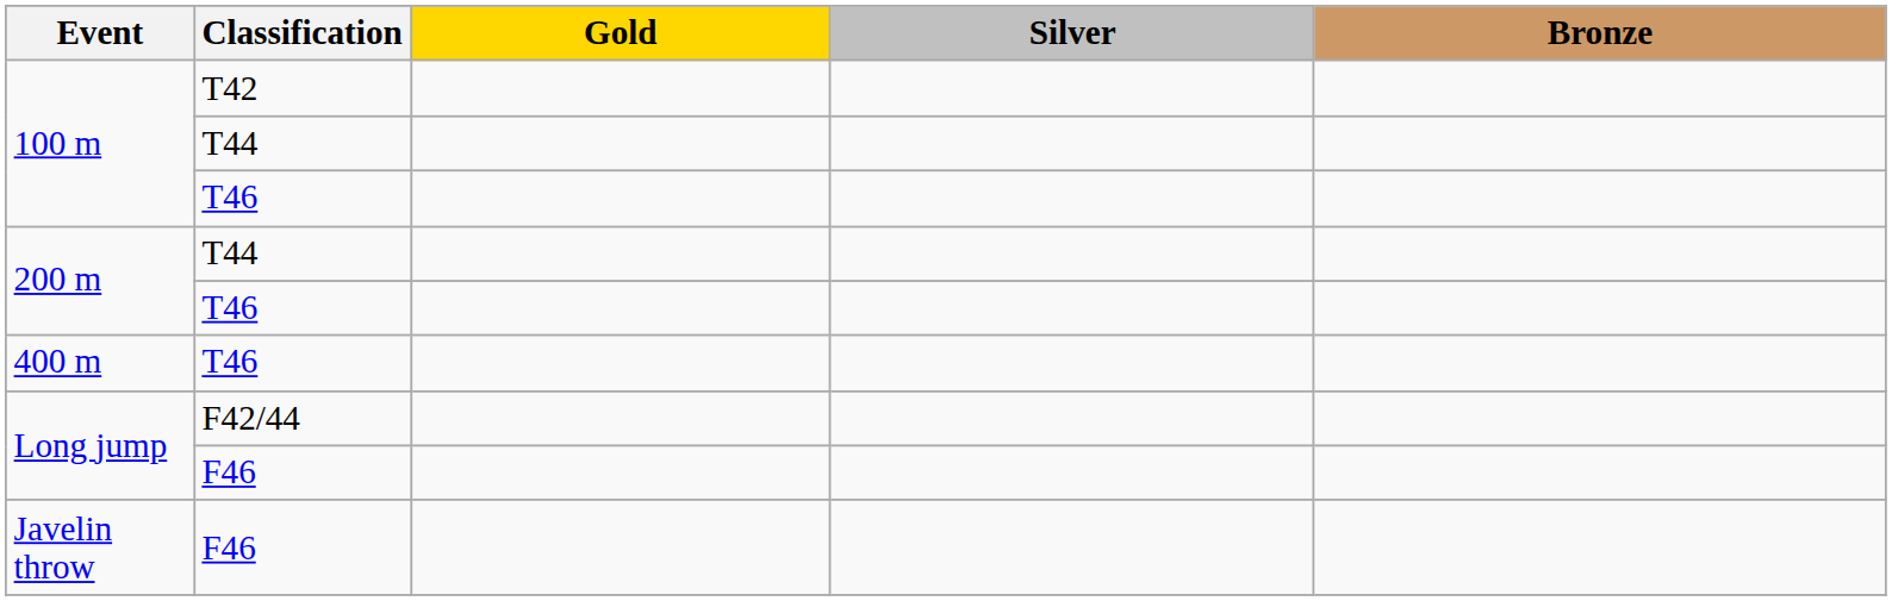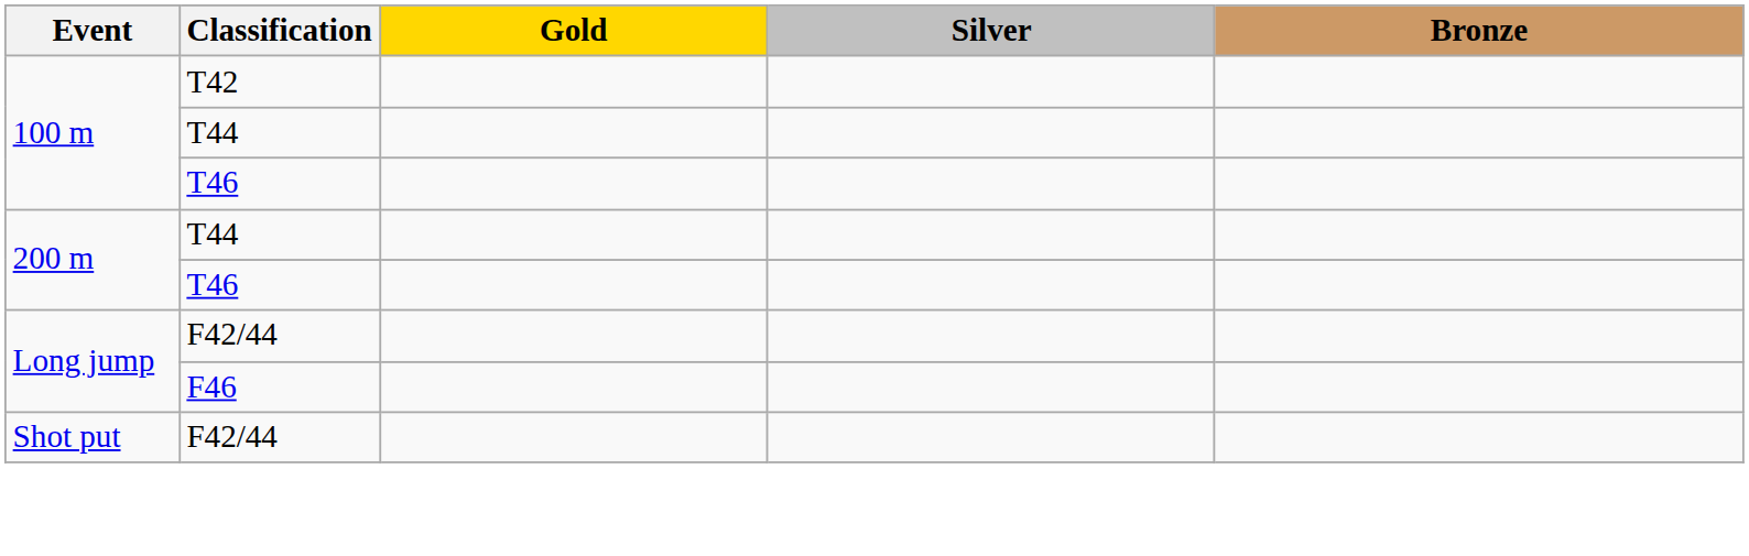- row: 400 m | T46
+ row: Shot put | F42/44
- row: Javelin throw | F46
